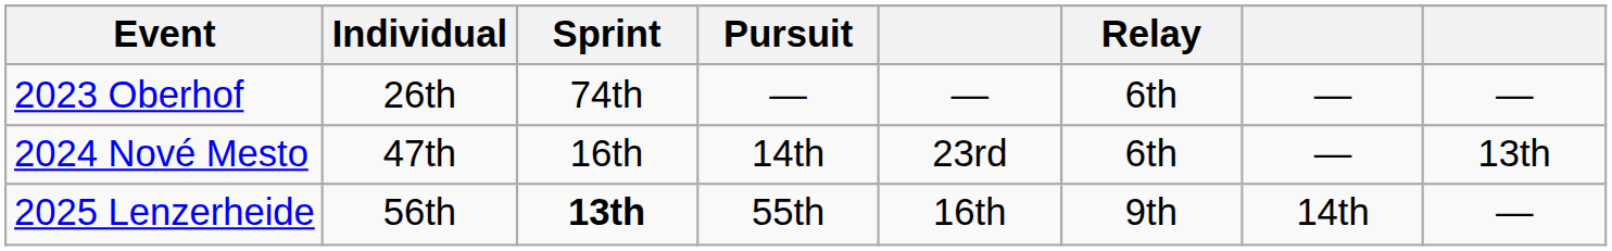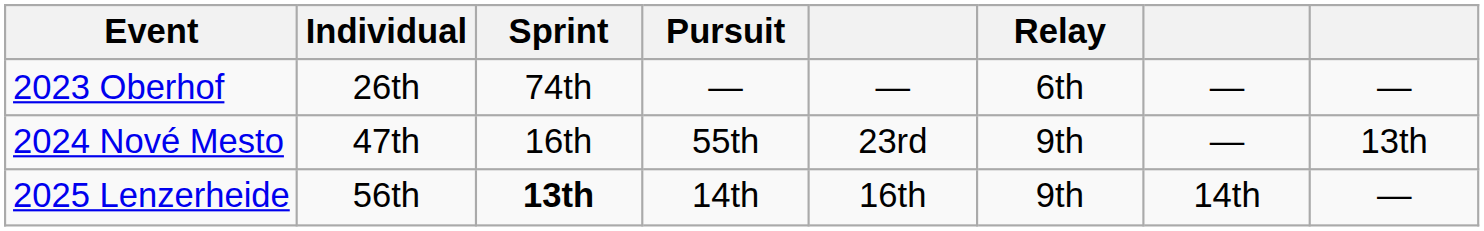2024 Nové Mesto | Pursuit: 14th -> 55th
2024 Nové Mesto | Relay: 6th -> 9th
2025 Lenzerheide | Pursuit: 55th -> 14th
